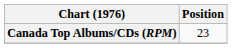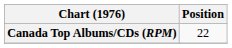Canada Top Albums/CDs (RPM) | Position: 23 -> 22
